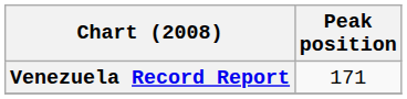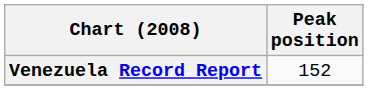Venezuela Record Report | Peak position: 171 -> 152
